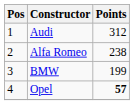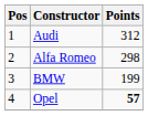Alfa Romeo | Points: 238 -> 298
